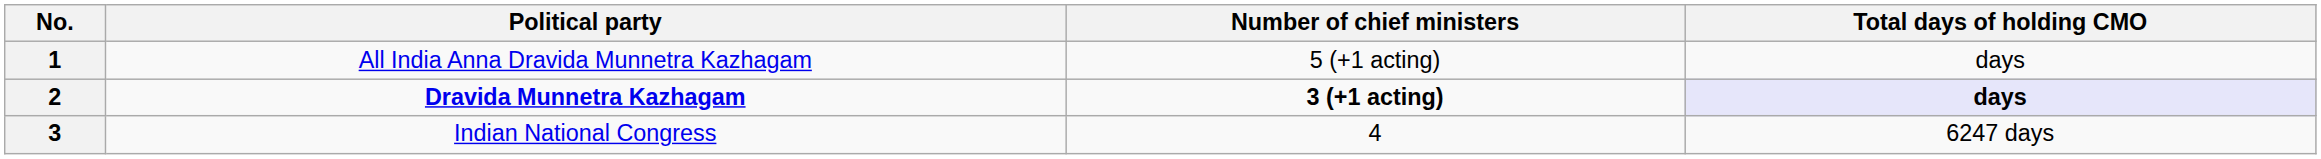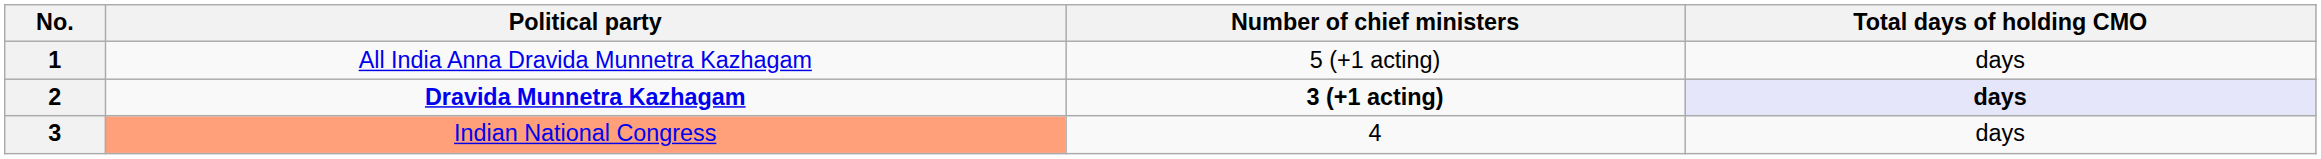3 | Political party: no background -> lightsalmon background
3 | Total days of holding CMO: 6247 days -> days
